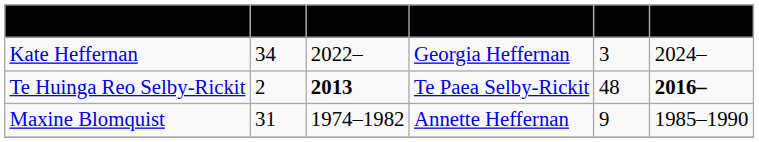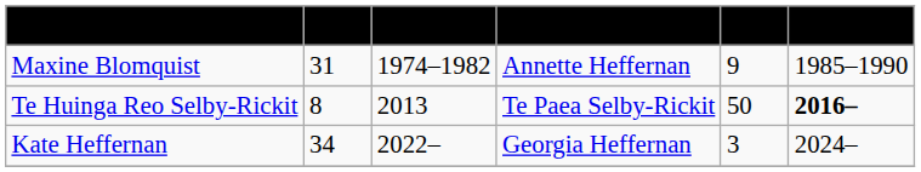rows swapped: Maxine Blomquist <-> Kate Heffernan
Te Huinga Reo Selby-Rickit | column 2: 2 -> 8
Te Huinga Reo Selby-Rickit | column 3: bold -> normal
Te Huinga Reo Selby-Rickit | column 5: 48 -> 50
